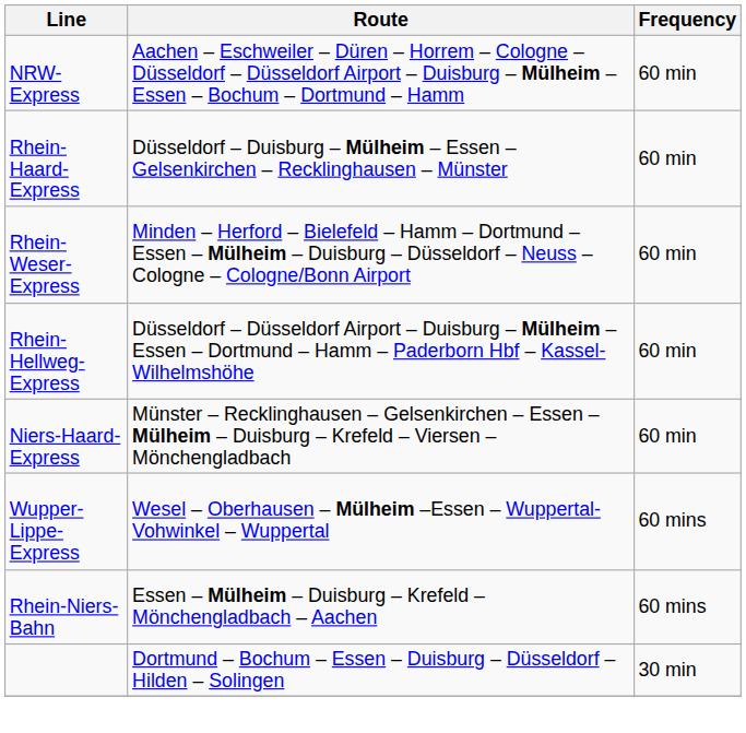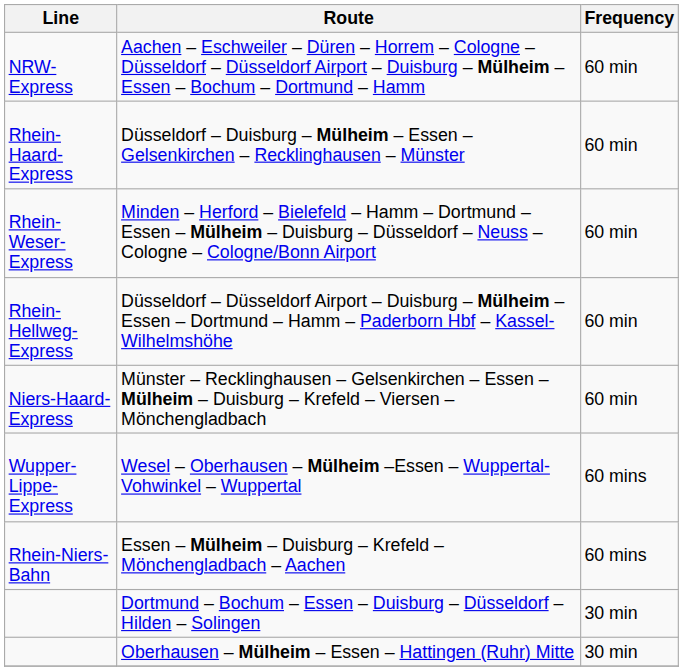+ row: Oberhausen – Mülheim – Essen – Hattingen (Ruhr) Mitte | 30 min
